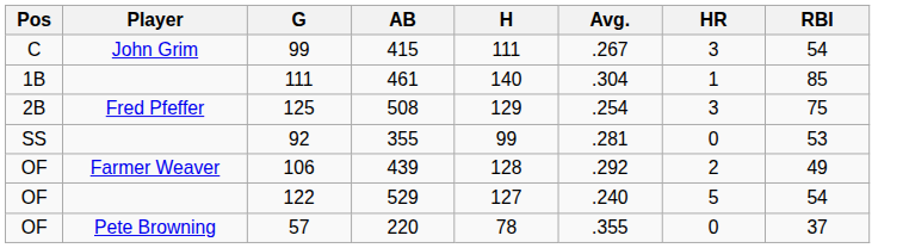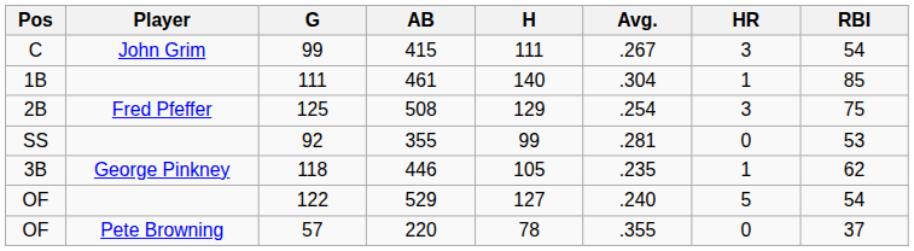+ row: 3B | George Pinkney | 118 | 446 | 105 | .235 | 1 | 62
- row: OF | Farmer Weaver | 106 | 439 | 128 | .292 | 2 | 49
